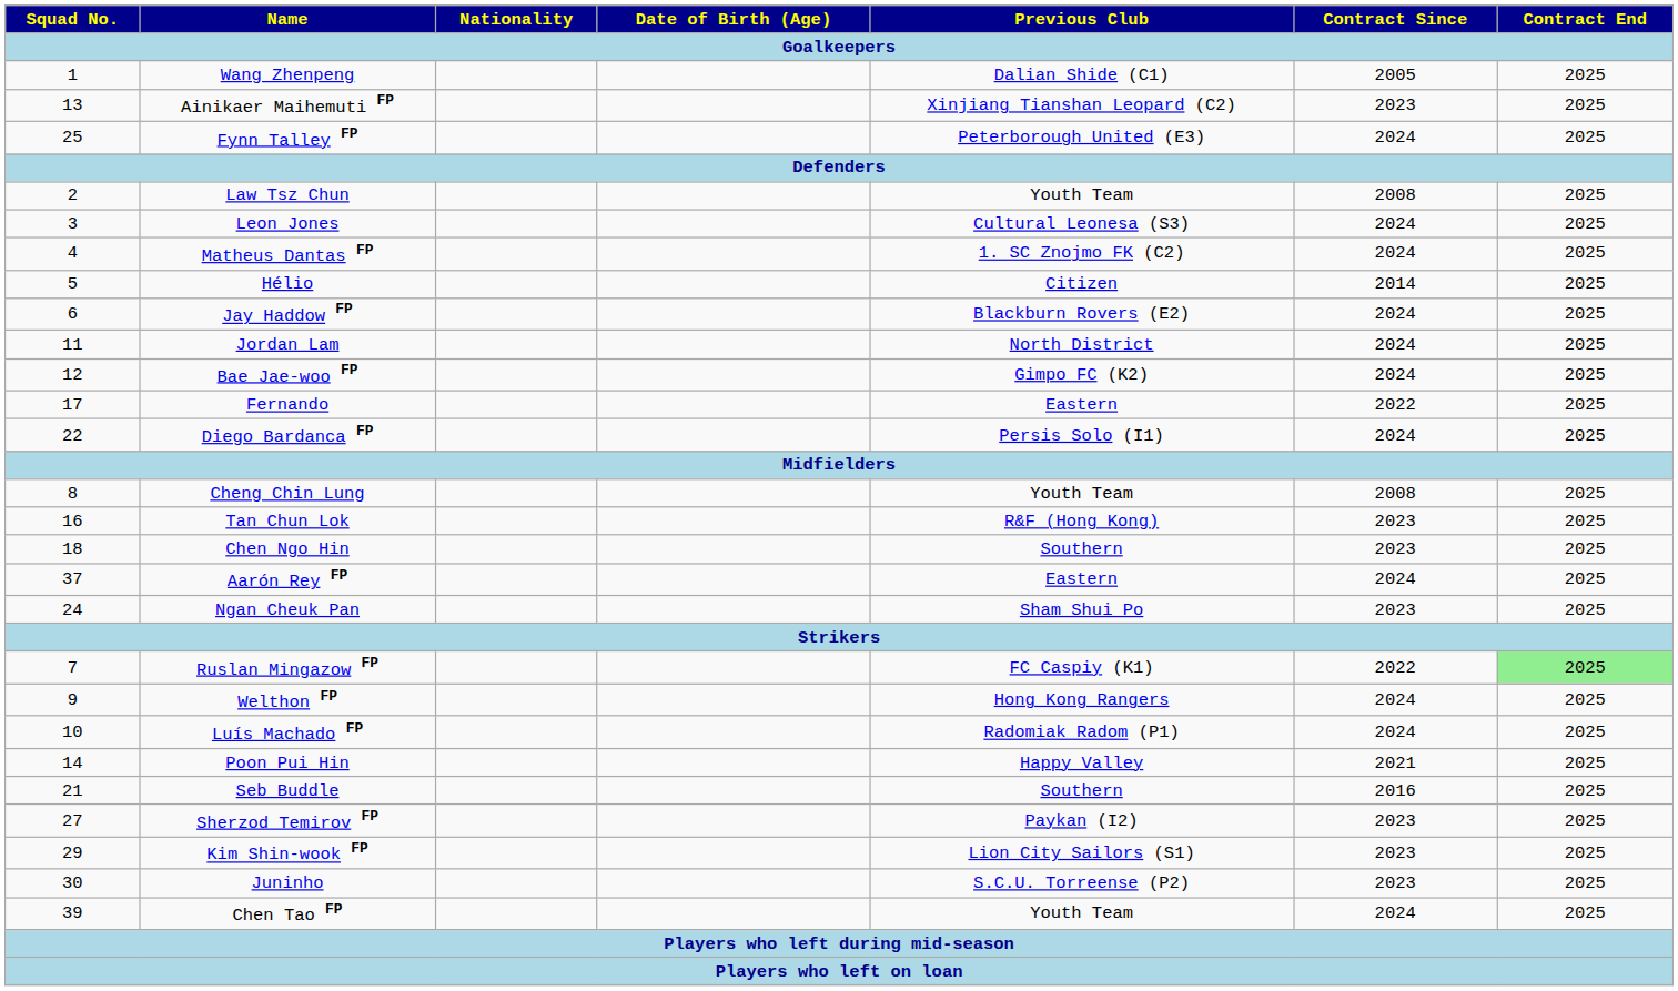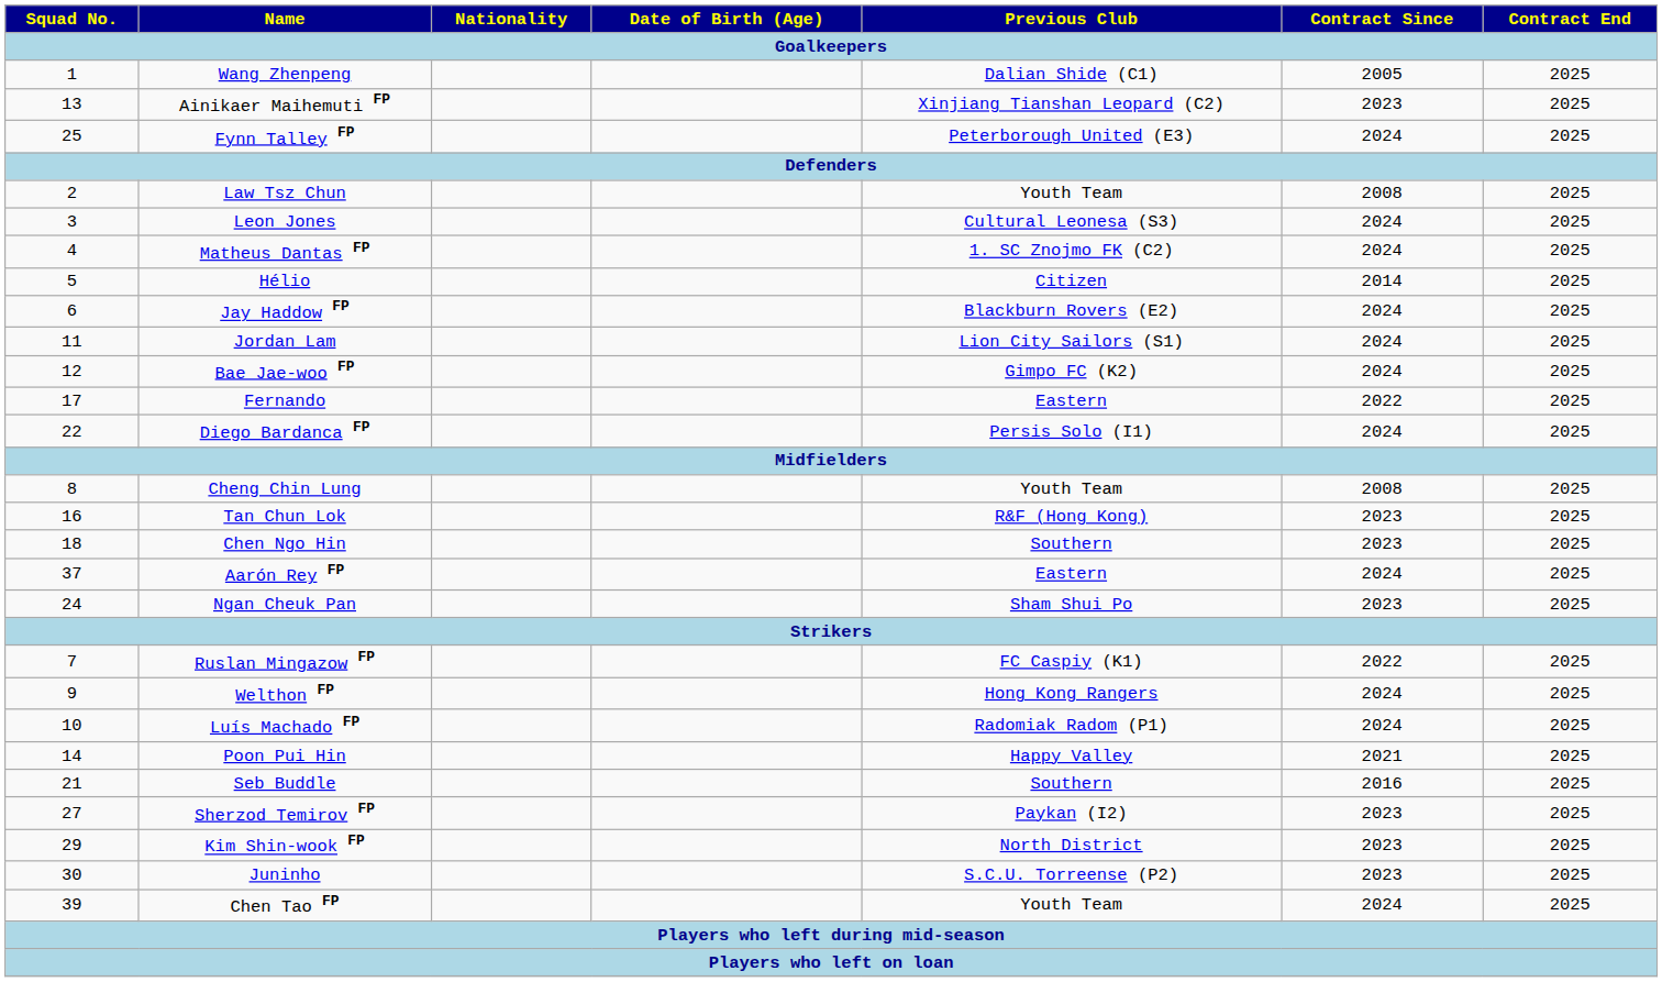Jordan Lam | Previous Club: North District -> Lion City Sailors (S1)
Ruslan Mingazow FP | Contract End: lightgreen background -> no background
Kim Shin-wook FP | Previous Club: Lion City Sailors (S1) -> North District
